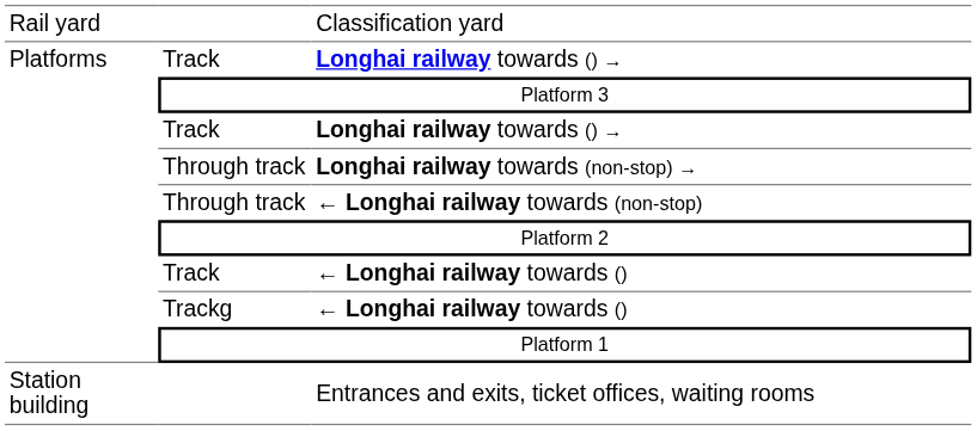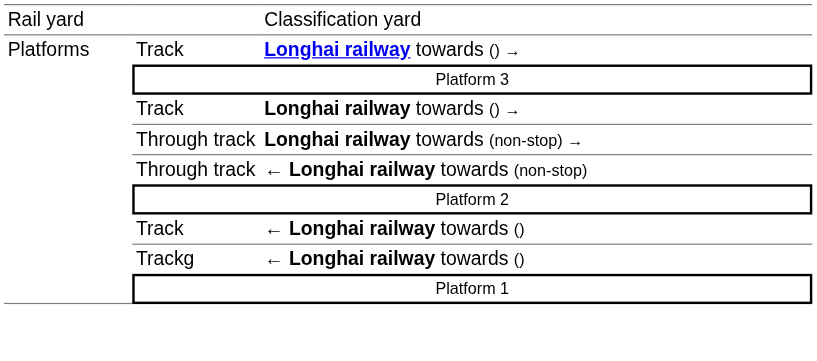- row: Station building | Entrances and exits, ticket offices, waiting rooms
